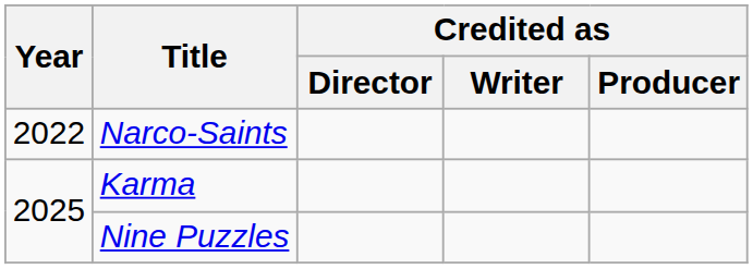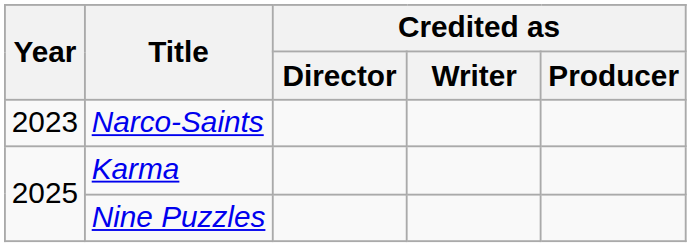Narco-Saints | Year: 2022 -> 2023
